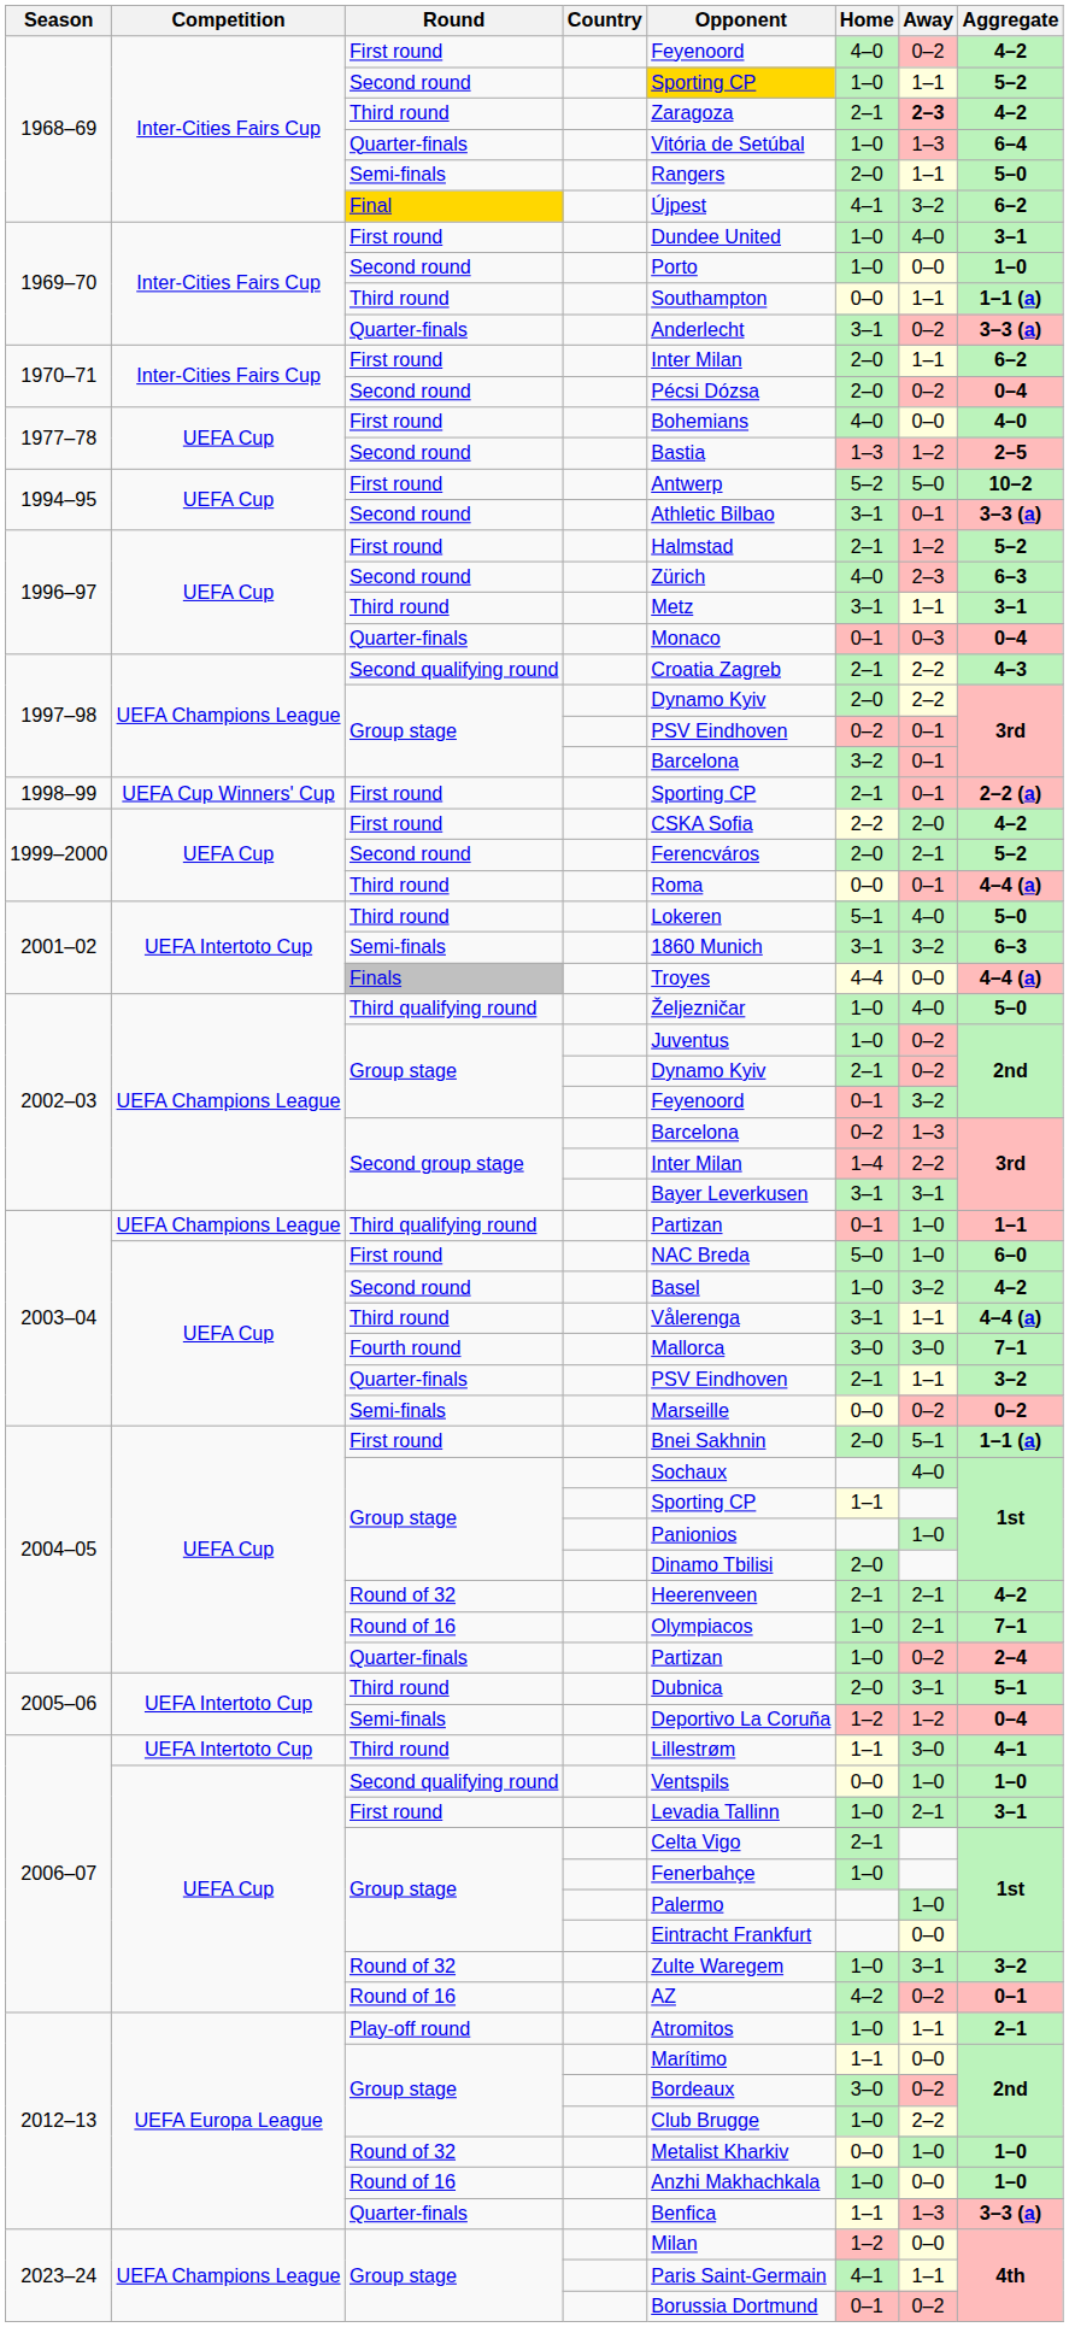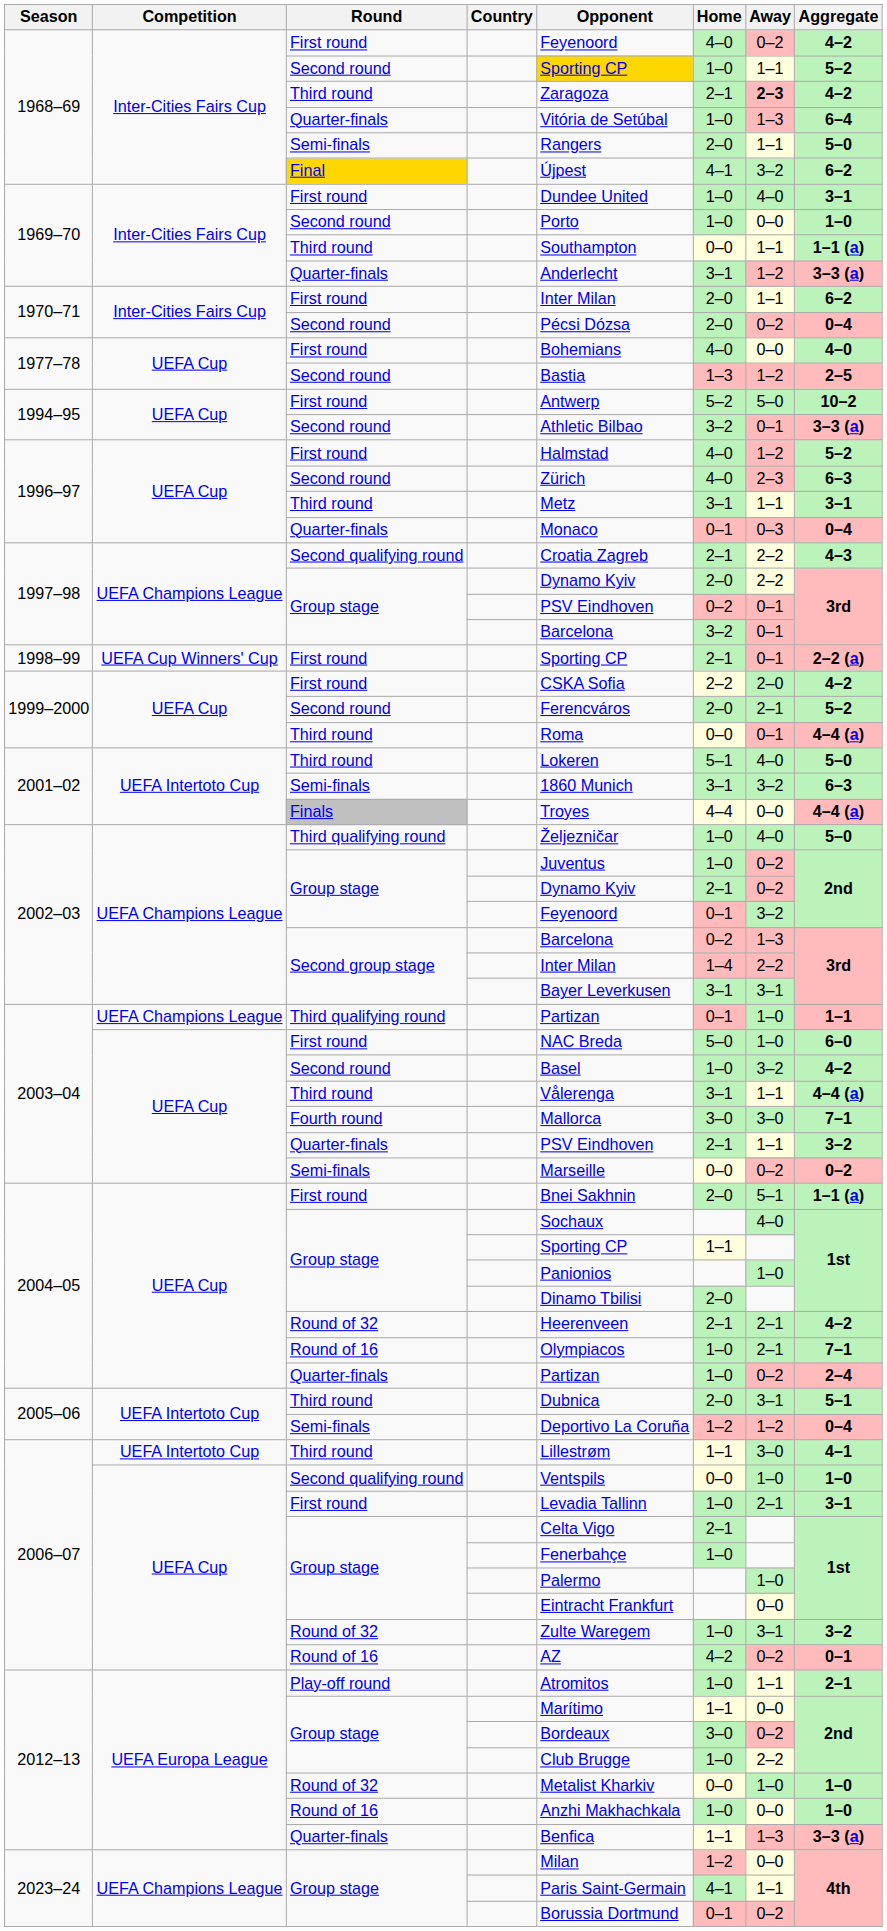1969–70 / Quarter-finals | Away: 0–2 -> 1–2
1994–95 / Second round | Home: 3–1 -> 3–2
1996–97 / First round | Home: 2–1 -> 4–0
